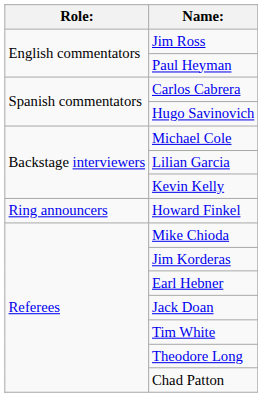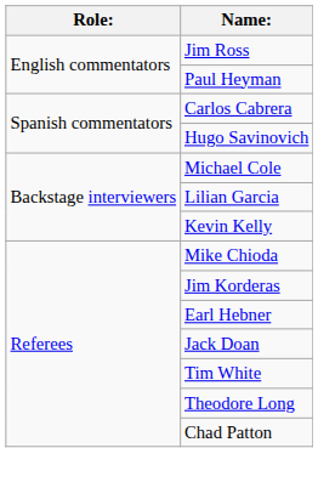- row: Ring announcers | Howard Finkel
